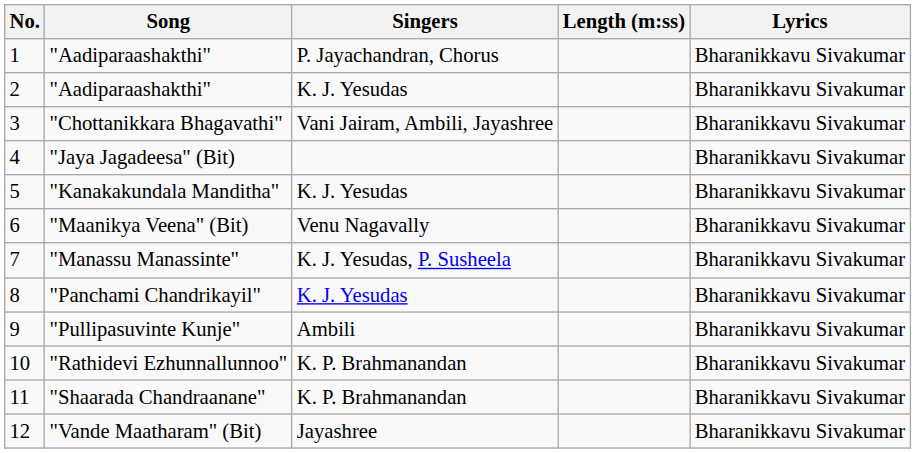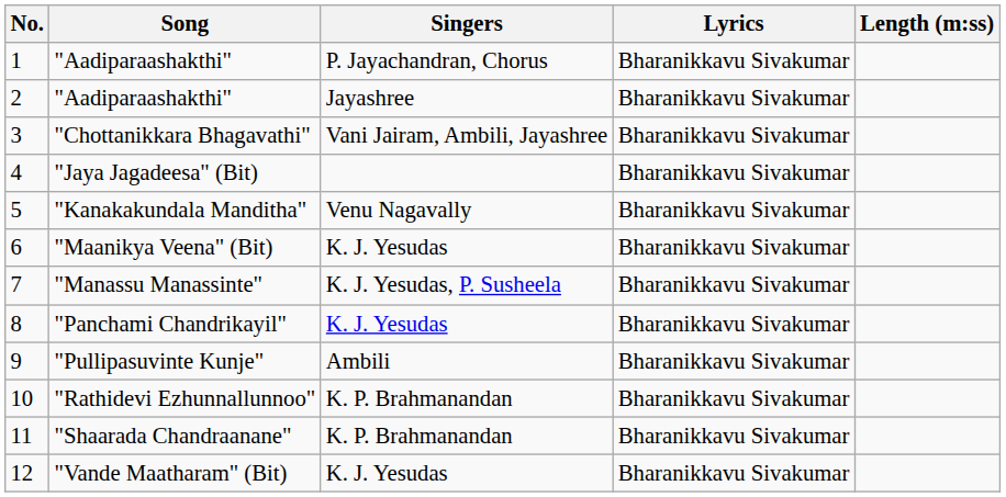columns swapped: Lyrics <-> Length (m:ss)
2 / "Aadiparaashakthi" | Singers: K. J. Yesudas -> Jayashree
"Kanakakundala Manditha" | Singers: K. J. Yesudas -> Venu Nagavally
"Maanikya Veena" (Bit) | Singers: Venu Nagavally -> K. J. Yesudas
"Vande Maatharam" (Bit) | Singers: Jayashree -> K. J. Yesudas
